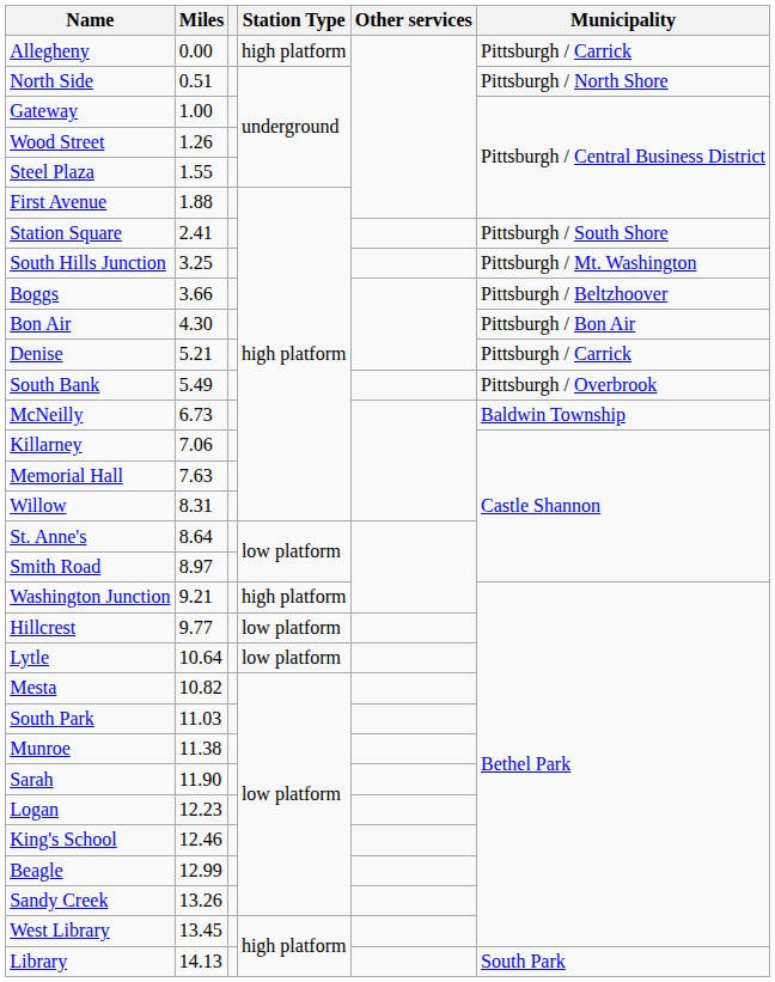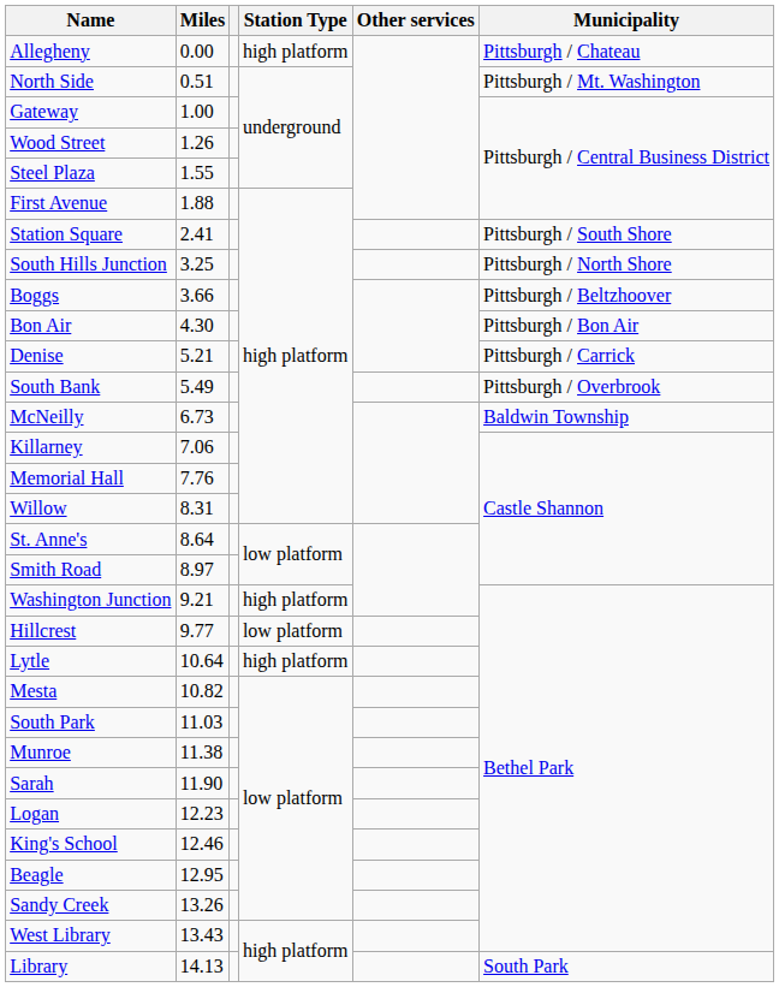Allegheny | Municipality: Pittsburgh / Carrick -> Pittsburgh / Chateau
North Side | Municipality: Pittsburgh / North Shore -> Pittsburgh / Mt. Washington
South Hills Junction | Municipality: Pittsburgh / Mt. Washington -> Pittsburgh / North Shore
Memorial Hall | Miles: 7.63 -> 7.76
Lytle | Station Type: low platform -> high platform
Beagle | Miles: 12.99 -> 12.95
West Library | Miles: 13.45 -> 13.43
